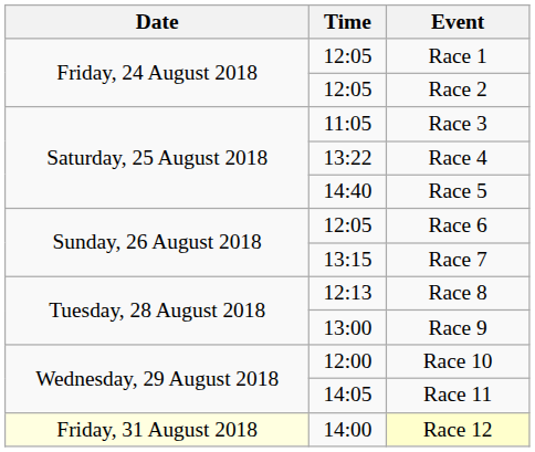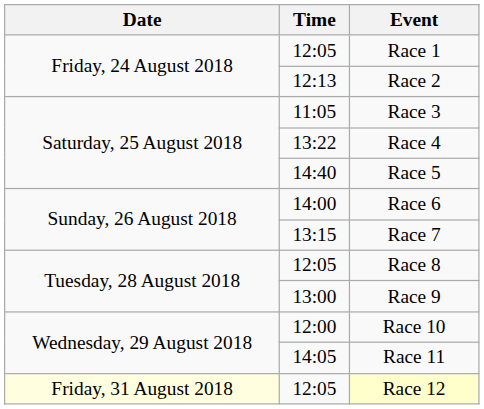Race 2 | Time: 12:05 -> 12:13
Race 6 | Time: 12:05 -> 14:00
Race 8 | Time: 12:13 -> 12:05
Race 12 | Time: 14:00 -> 12:05
